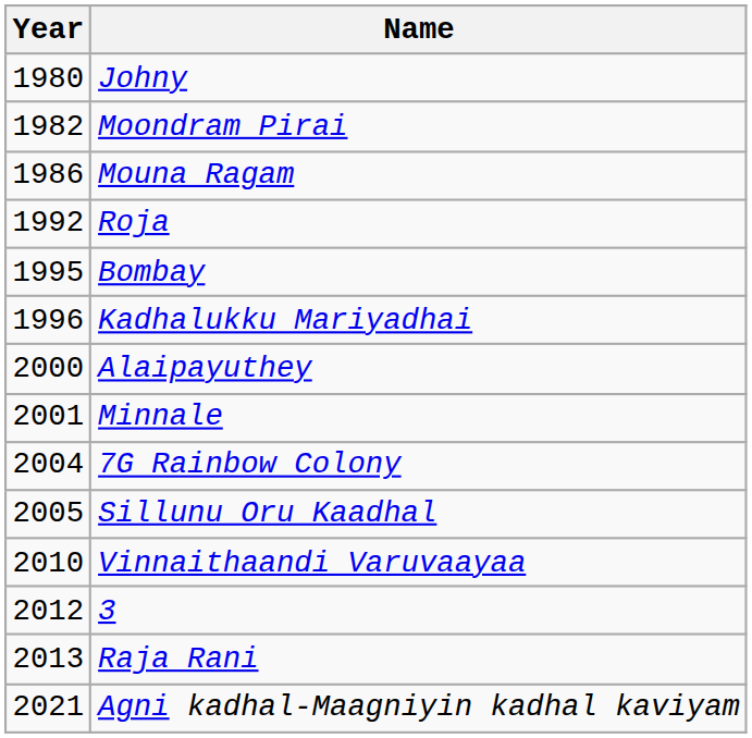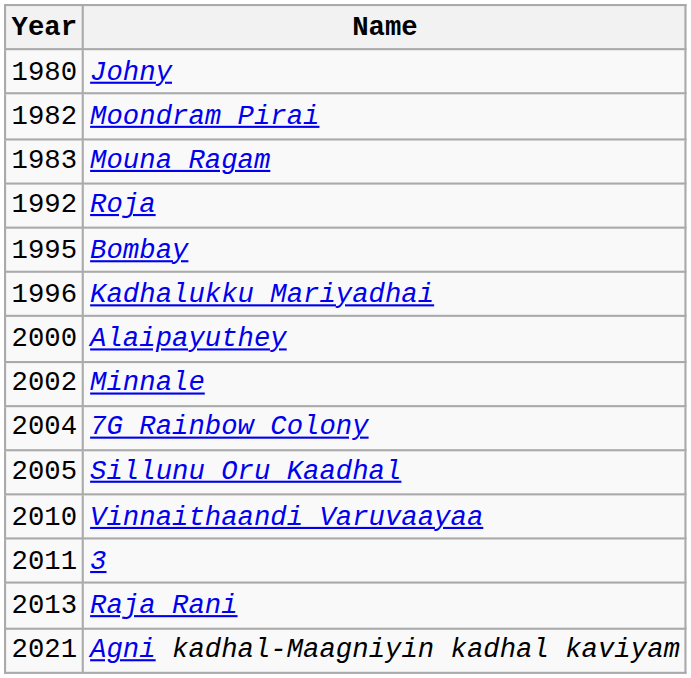Mouna Ragam | Year: 1986 -> 1983
Minnale | Year: 2001 -> 2002
3 | Year: 2012 -> 2011
